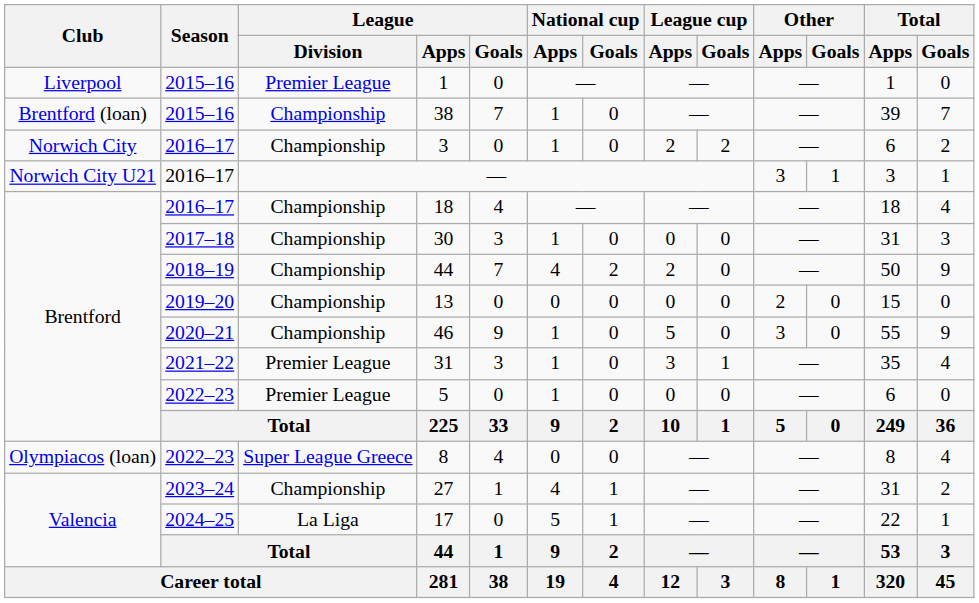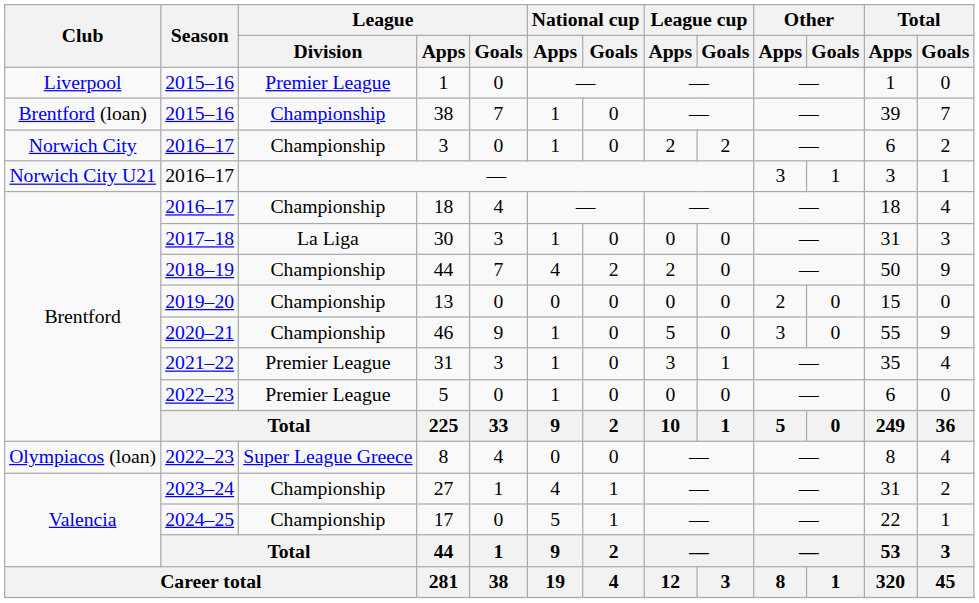30 | League / Division: Championship -> La Liga
17 | League / Division: La Liga -> Championship
